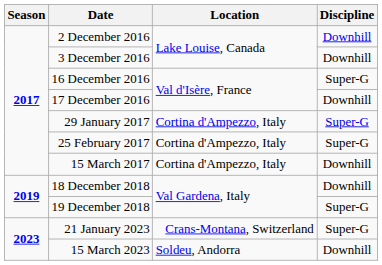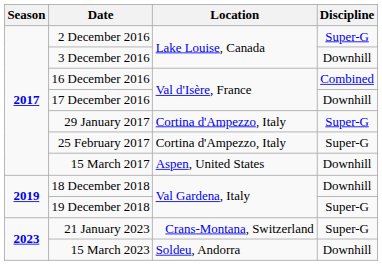2 December 2016 | Discipline: Downhill -> Super-G
16 December 2016 | Discipline: Super-G -> Combined
15 March 2017 | Location: Cortina d'Ampezzo, Italy -> Aspen, United States
